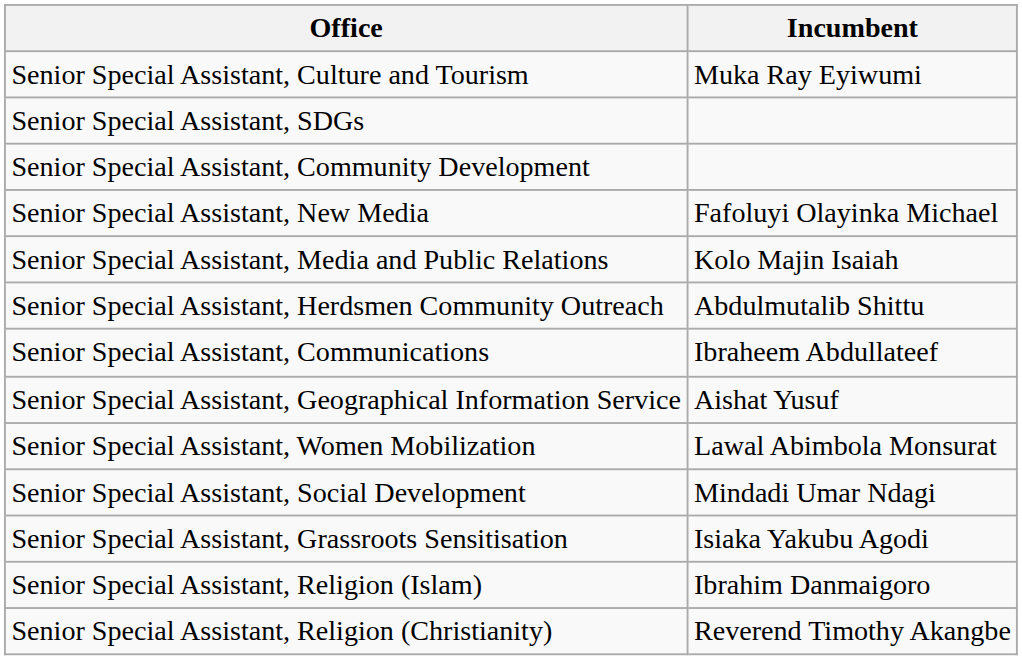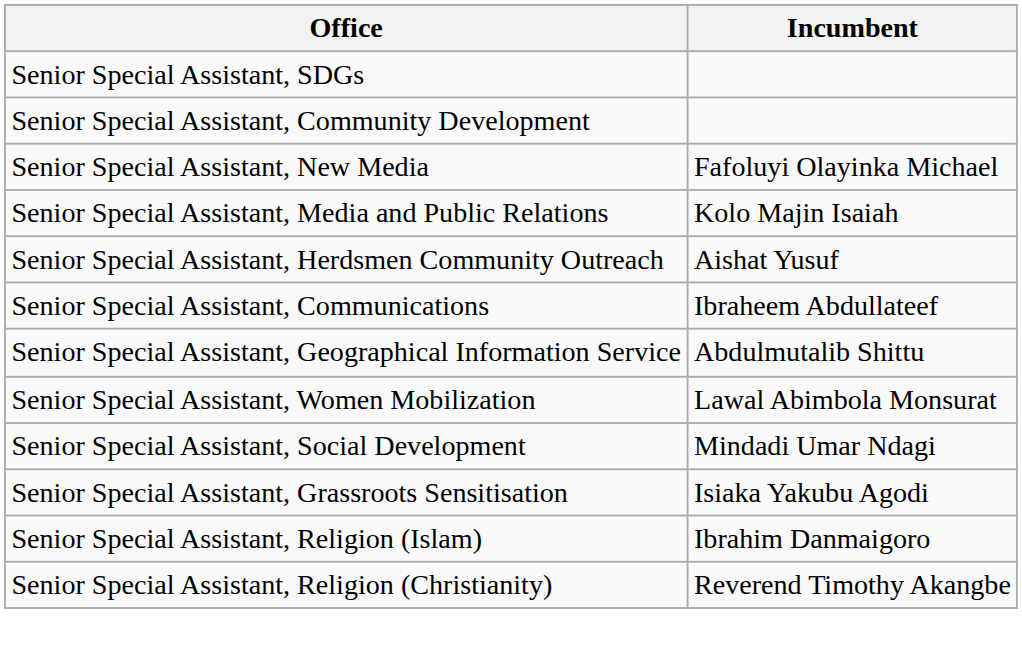- row: Senior Special Assistant, Culture and Tourism | Muka Ray Eyiwumi
Senior Special Assistant, Herdsmen Community Outreach | Incumbent: Abdulmutalib Shittu -> Aishat Yusuf
Senior Special Assistant, Geographical Information Service | Incumbent: Aishat Yusuf -> Abdulmutalib Shittu
